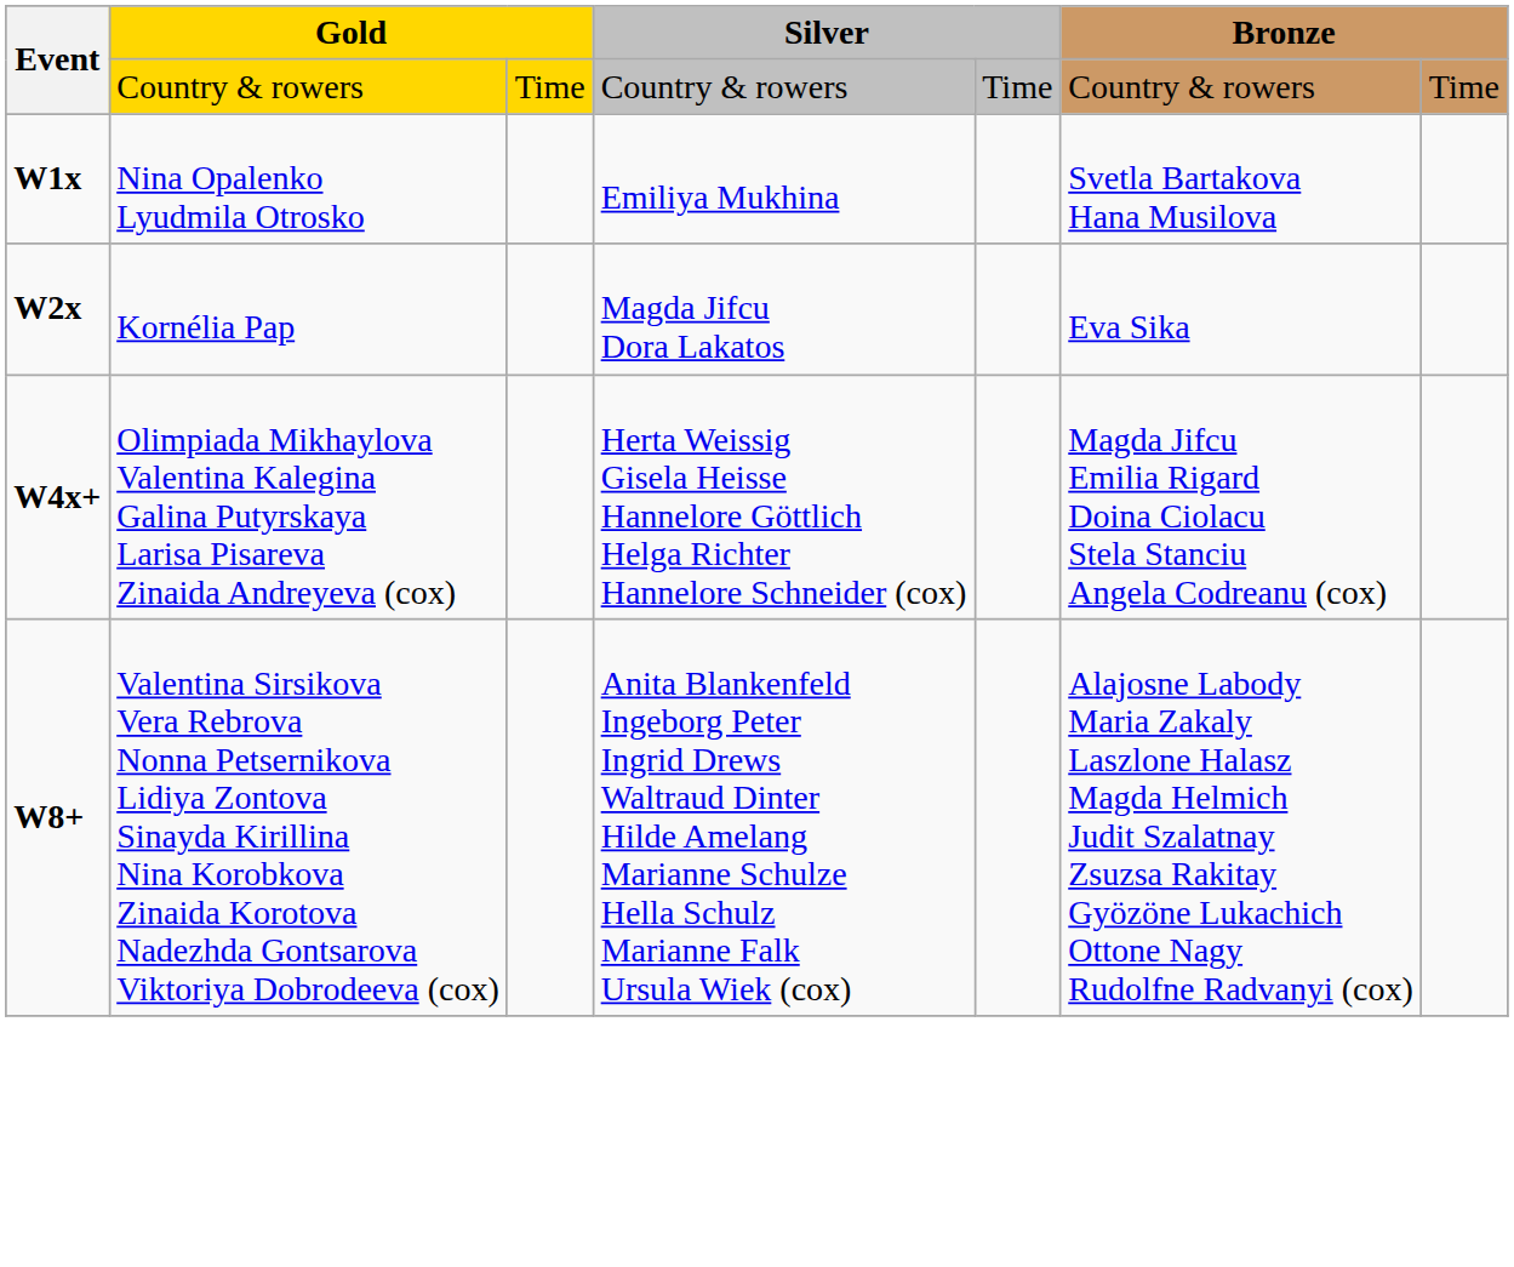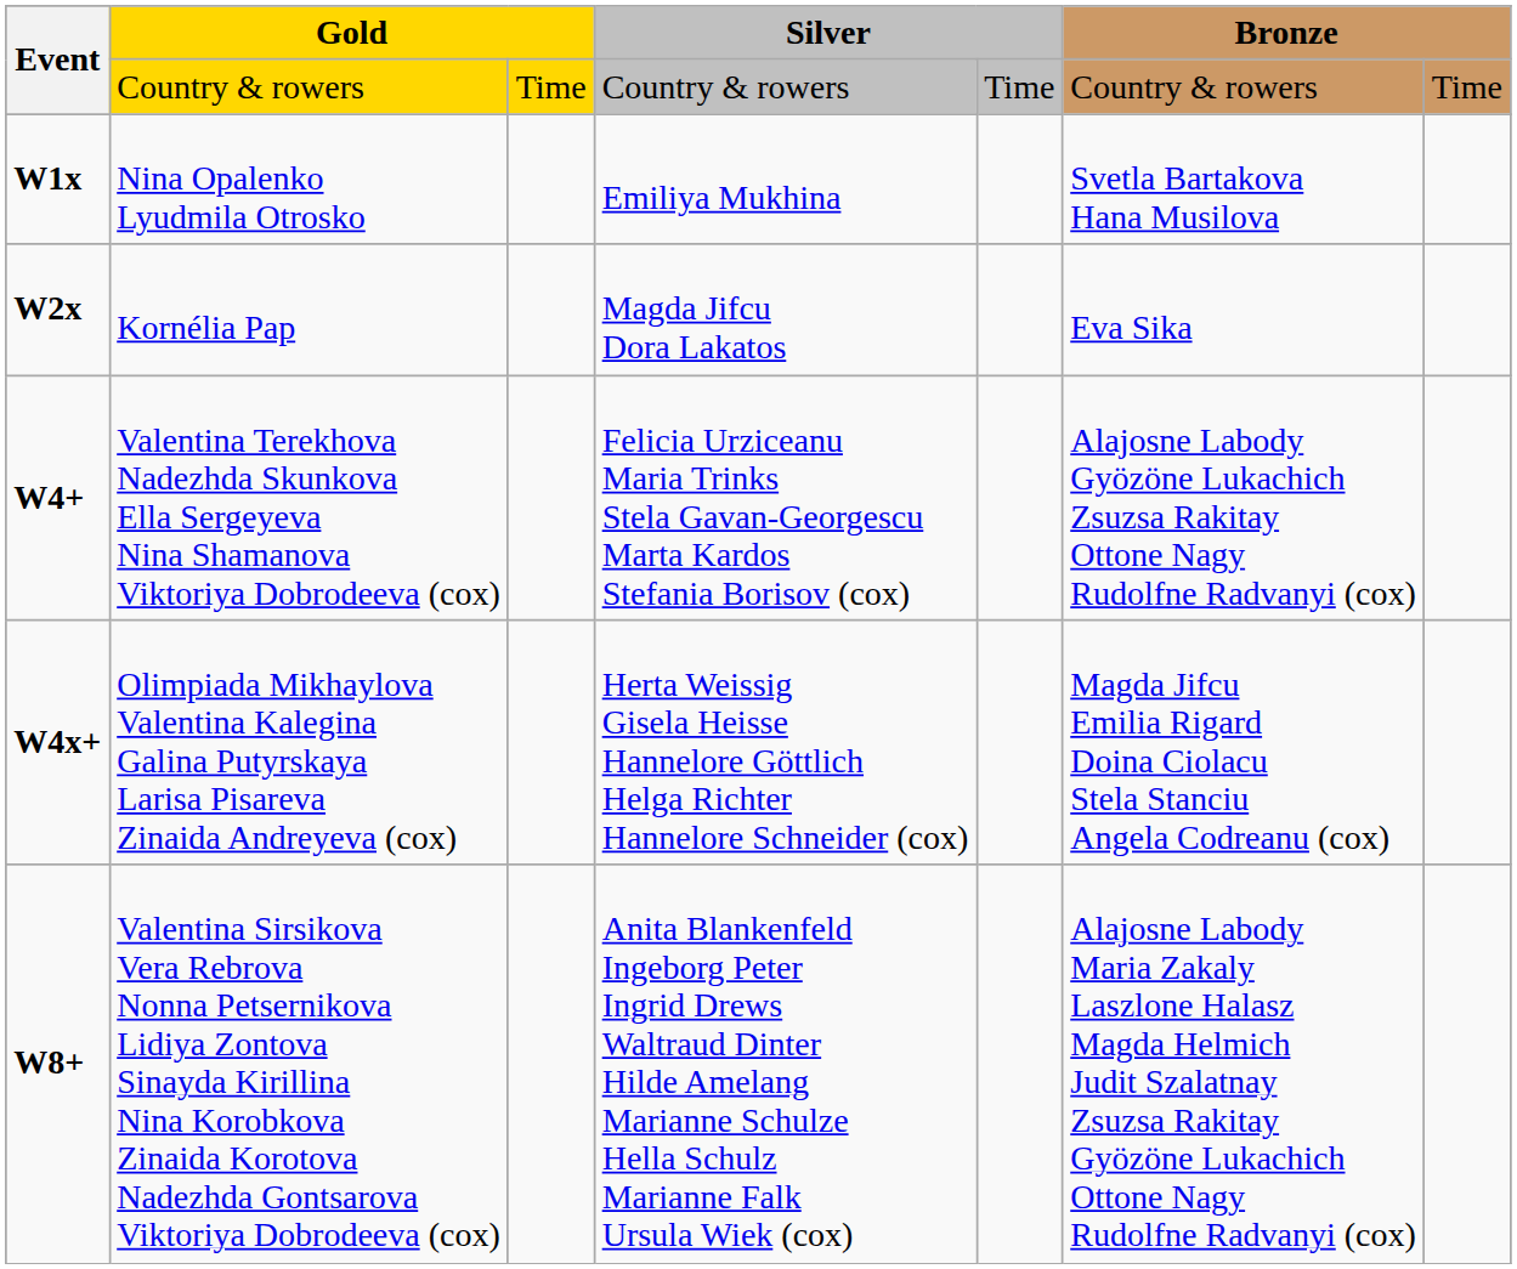+ row: W4+ | Valentina Terekhova Nadezhda Skunkova Ella Sergeyeva Nina Shamanova Viktoriya Dobrodeeva (cox) | Felicia Urziceanu Maria Trinks Stela Gavan-Georgescu Marta Kardos Stefania Borisov (cox) | Alajosne Labody Gyözöne Lukachich Zsuzsa Rakitay Ottone Nagy Rudolfne Radvanyi (cox)
